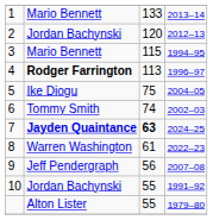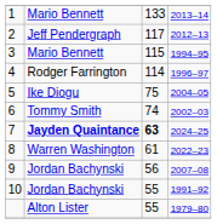2 | column 2: Jordan Bachynski -> Jeff Pendergraph
2 | column 3: 120 -> 117
4 | column 2: bold -> normal
4 | column 3: 113 -> 114
9 | column 2: Jeff Pendergraph -> Jordan Bachynski
